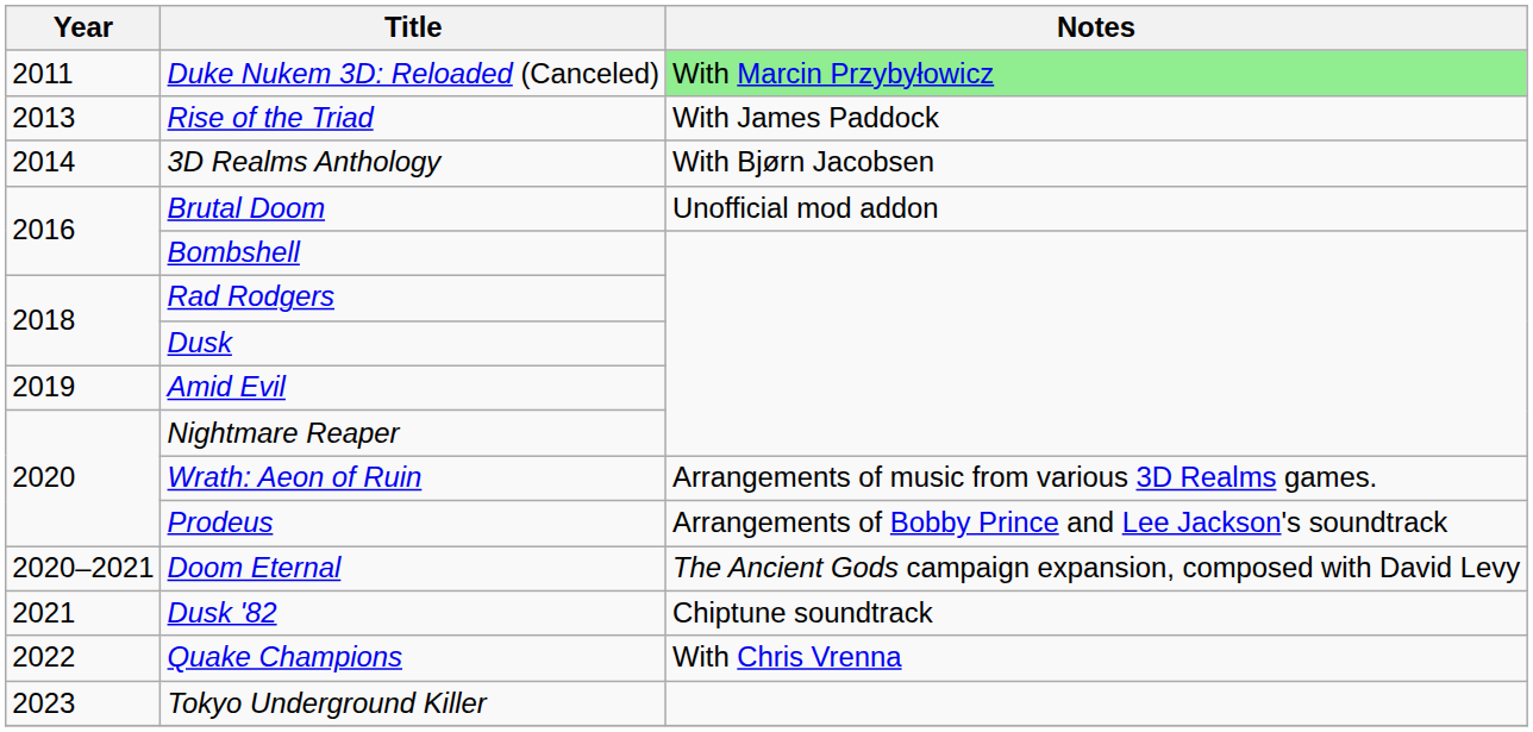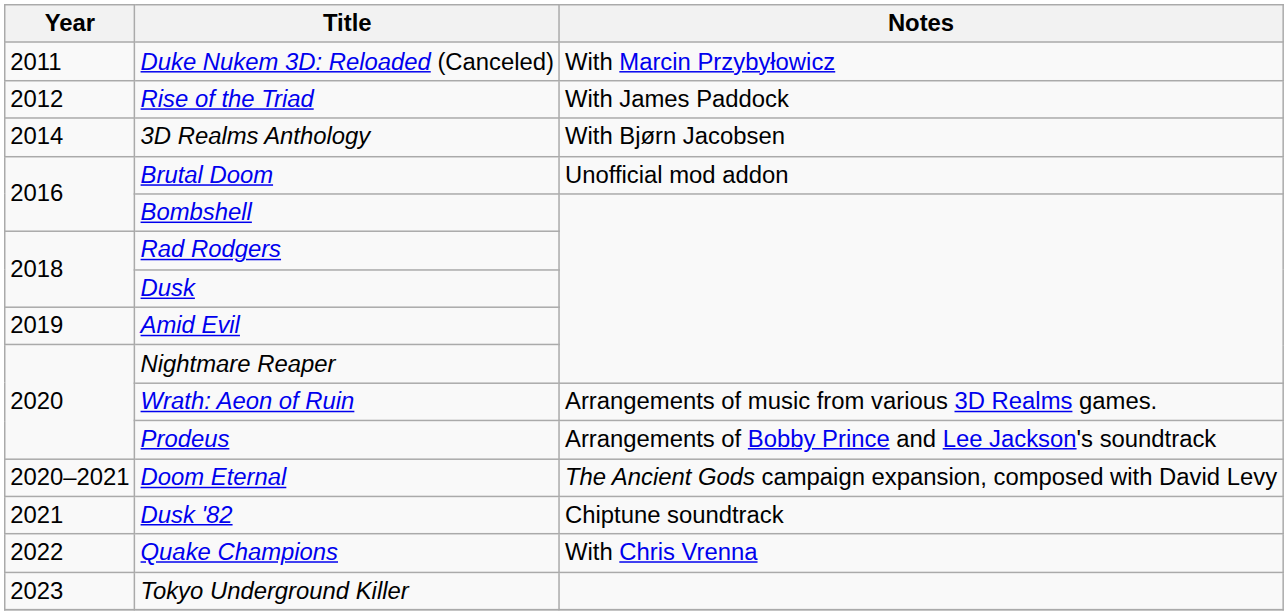Duke Nukem 3D: Reloaded (Canceled) | Notes: lightgreen background -> no background
Rise of the Triad | Year: 2013 -> 2012
